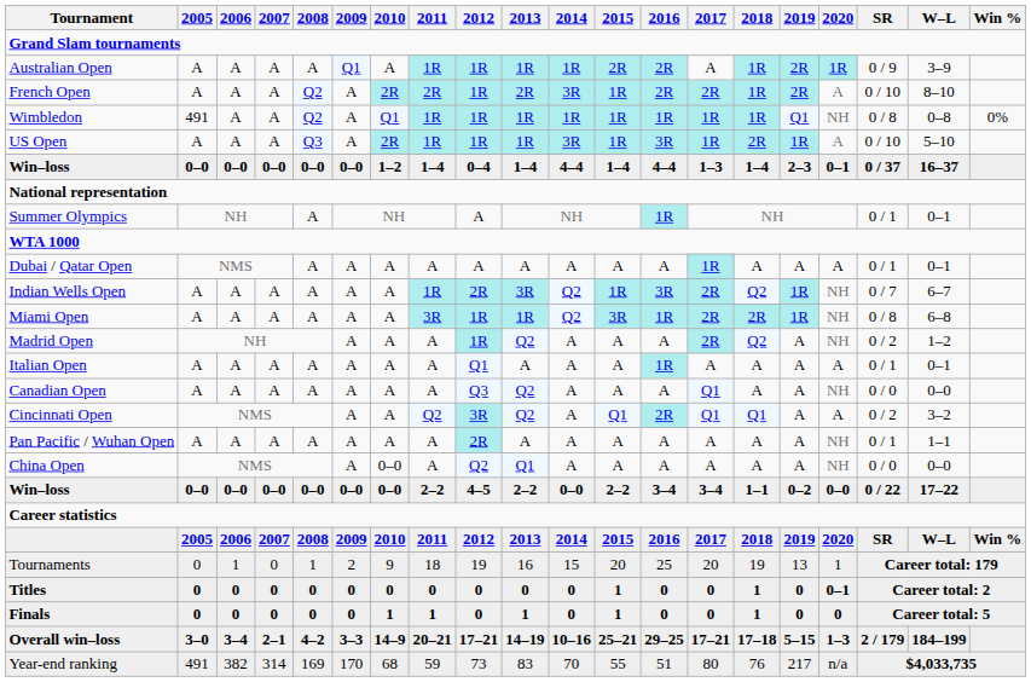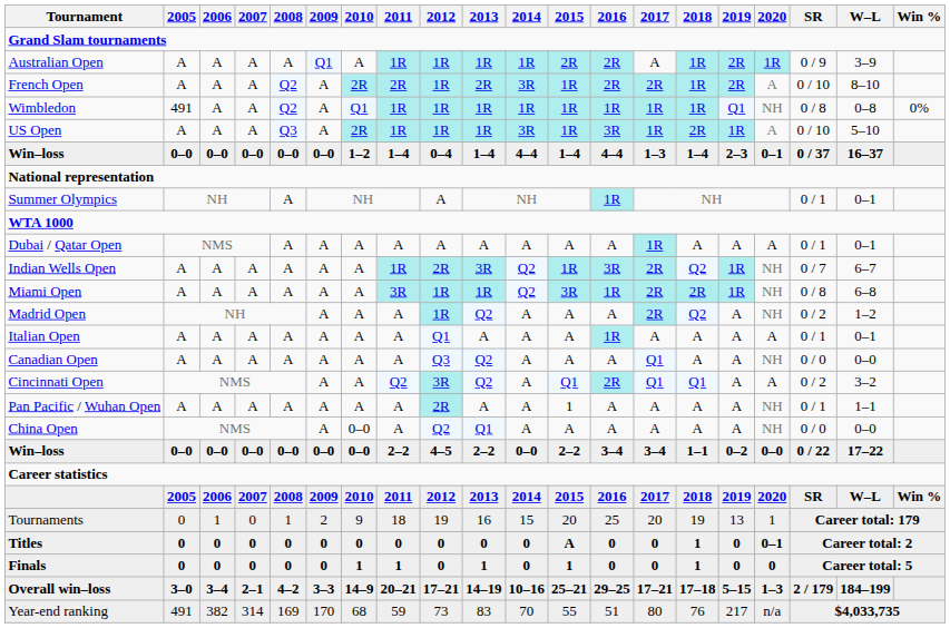Pan Pacific / Wuhan Open | 2015: A -> 1
Titles | 2015: 1 -> A
